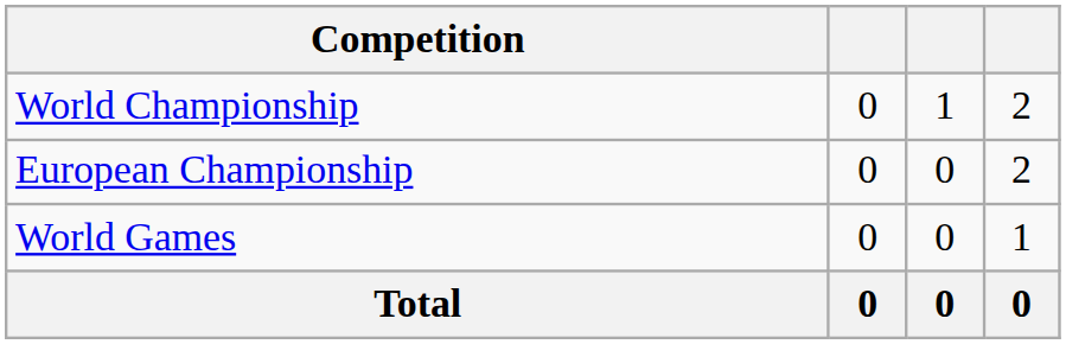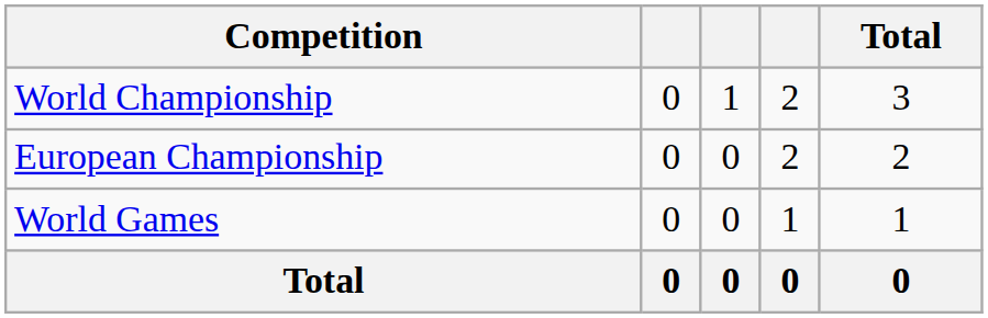+ column: Total | 3 | 2 | 1 | 0
